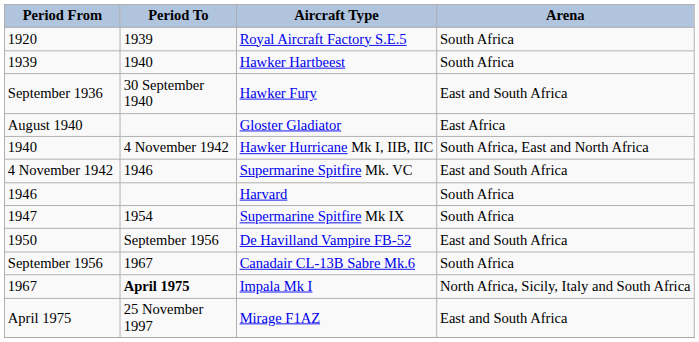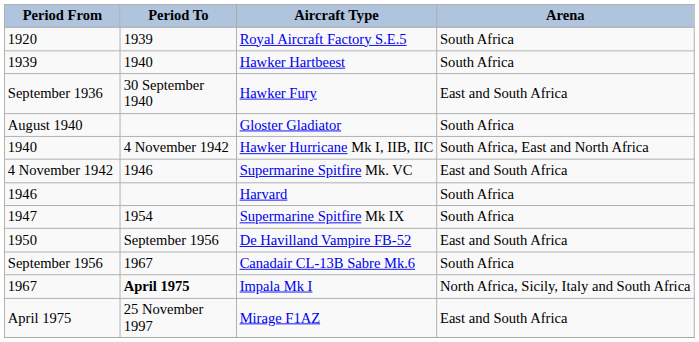Gloster Gladiator | Arena: East Africa -> South Africa
